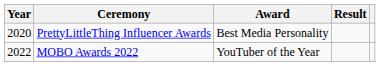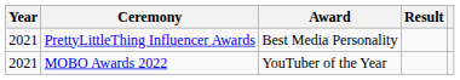PrettyLittleThing Influencer Awards | Year: 2020 -> 2021
MOBO Awards 2022 | Year: 2022 -> 2021
